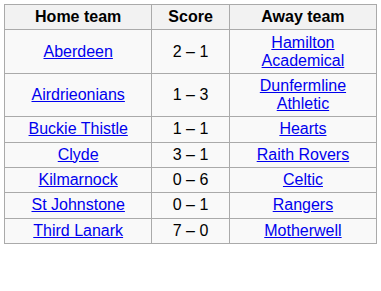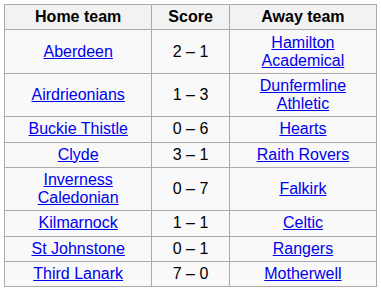Buckie Thistle | Score: 1 – 1 -> 0 – 6
+ row: Inverness Caledonian | 0 – 7 | Falkirk
Kilmarnock | Score: 0 – 6 -> 1 – 1
